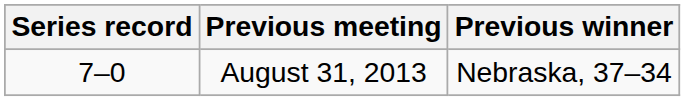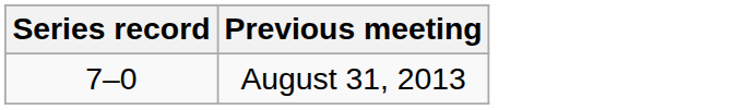- column: Previous winner | Nebraska, 37–34
